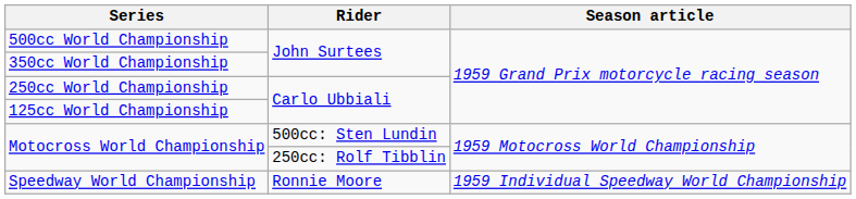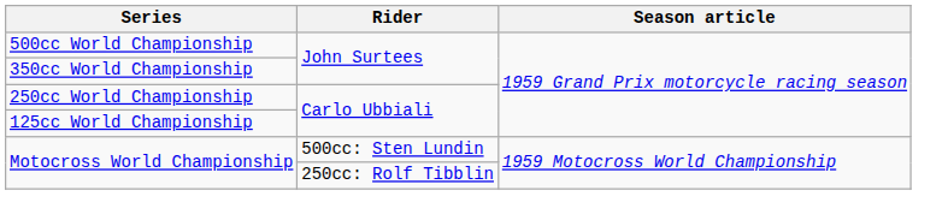- row: Speedway World Championship | Ronnie Moore | 1959 Individual Speedway World Championship
